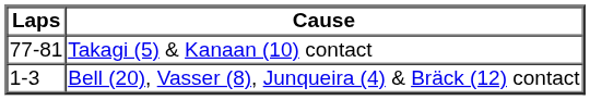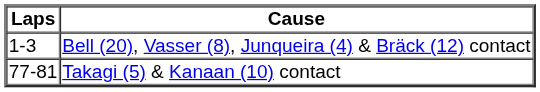rows swapped: Bell (20), Vasser (8), Junqueira (4) & Bräck (12) contact <-> Takagi (5) & Kanaan (10) contact
